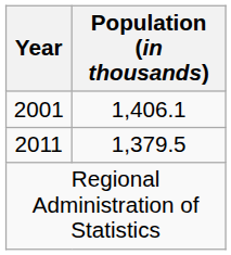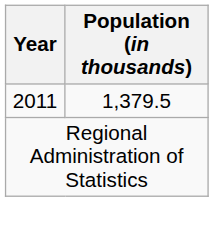- row: 2001 | 1,406.1
